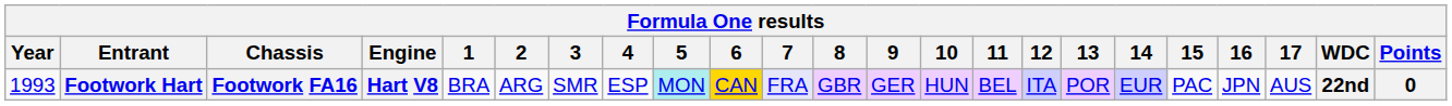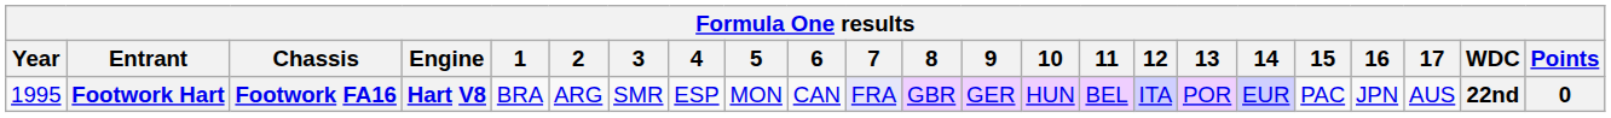Footwork Hart | Year: 1993 -> 1995
Footwork Hart | 5: paleturquoise background -> no background
Footwork Hart | 6: gold background -> no background
